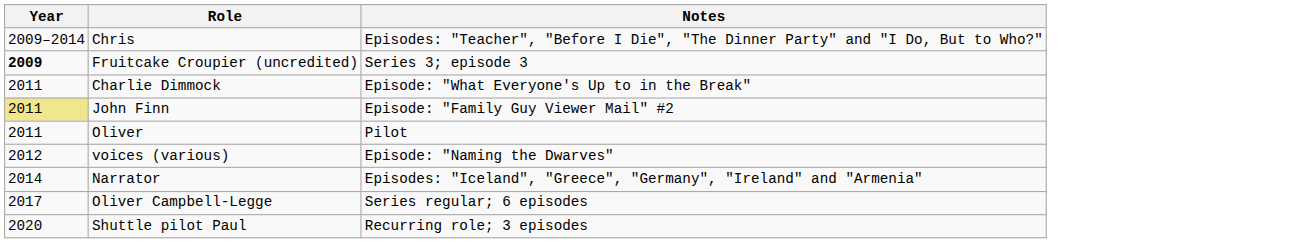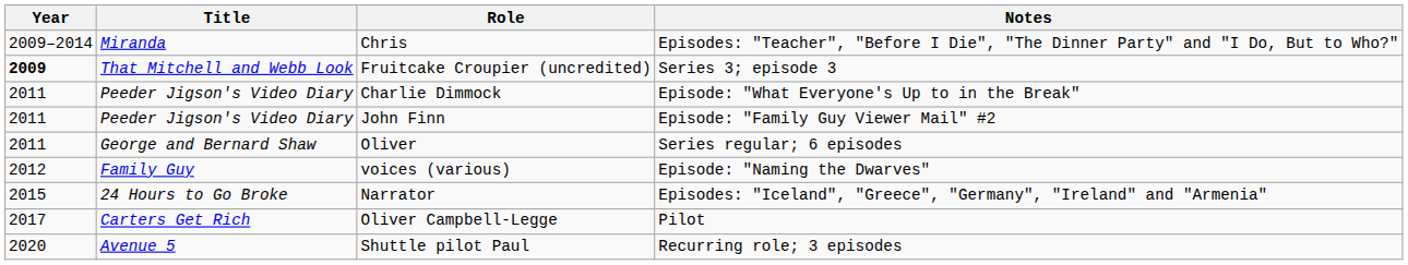+ column: Title | Miranda | That Mitchell and Webb Look | Peeder Jigson's Video Diary | Peeder Jigson's Video Diary | George and Bernard Shaw | Family Guy | 24 Hours to Go Broke | Carters Get Rich | Avenue 5
John Finn | Year: khaki background -> no background
Oliver | Notes: Pilot -> Series regular; 6 episodes
Narrator | Year: 2014 -> 2015
Oliver Campbell-Legge | Notes: Series regular; 6 episodes -> Pilot
